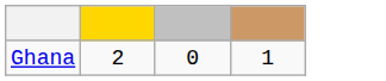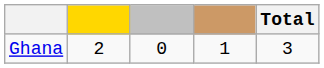+ column: Total | 3
